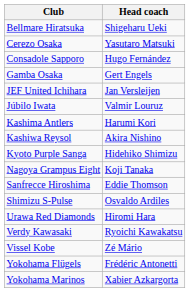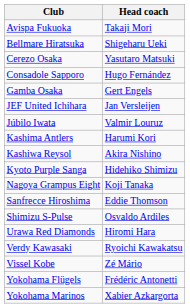+ row: Avispa Fukuoka | Takaji Mori
